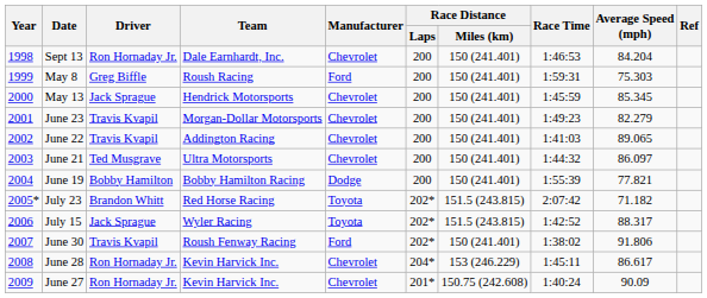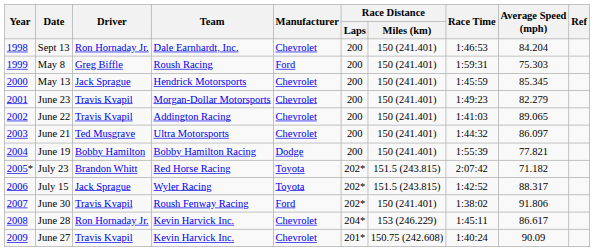June 27 | Driver: Ron Hornaday Jr. -> Travis Kvapil
